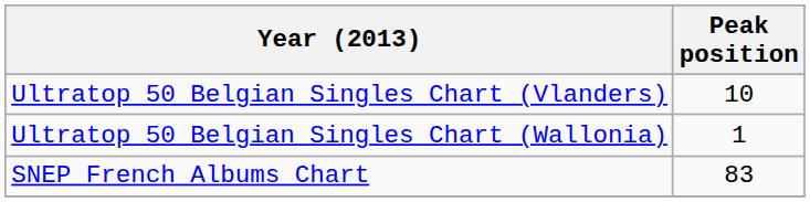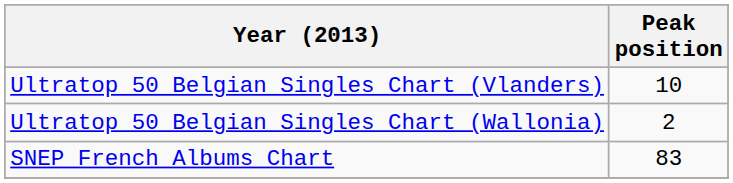Ultratop 50 Belgian Singles Chart (Wallonia) | Peak position: 1 -> 2
